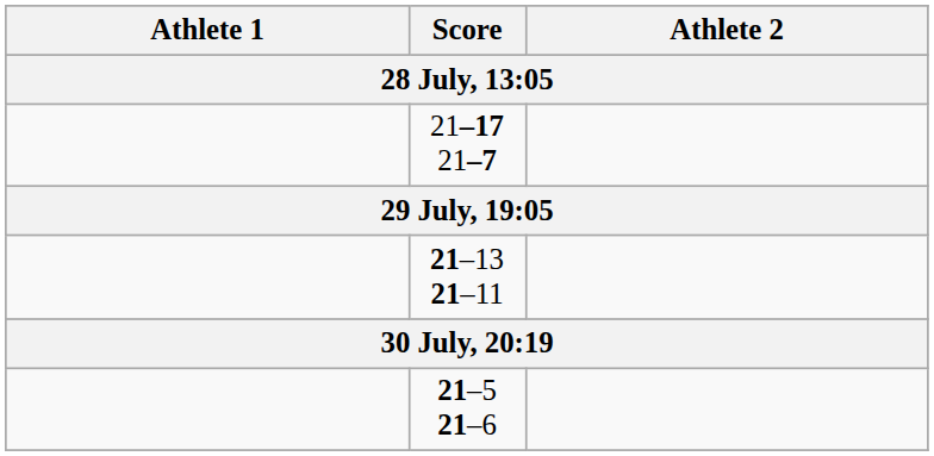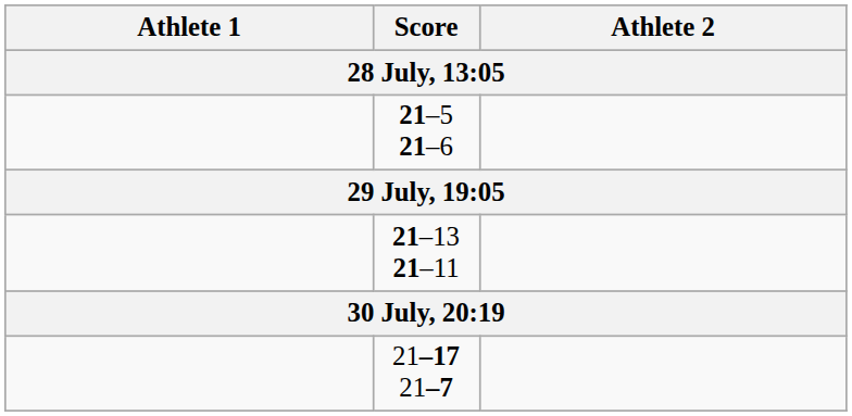rows swapped: 21–5 21–6 <-> 21–17 21–7
